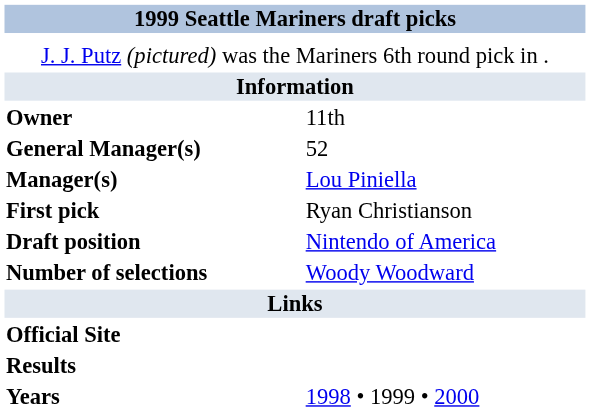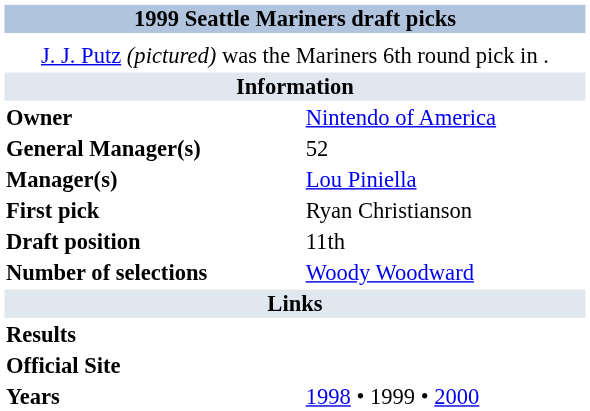Owner | column 2: 11th -> Nintendo of America
Draft position | column 2: Nintendo of America -> 11th
rows swapped: Results <-> Official Site
